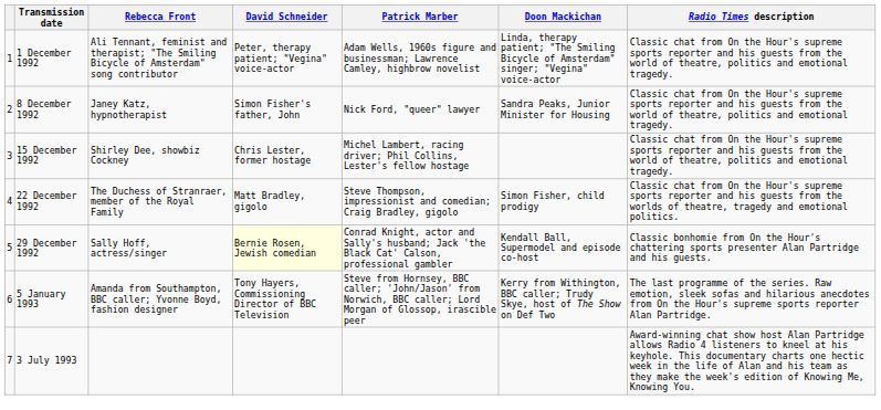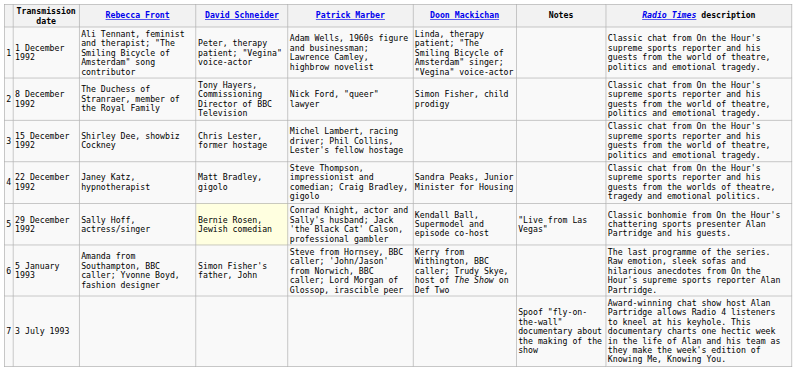+ column: Notes | "Live from Las Vegas" | Spoof "fly-on-the-wall" documentary about the making of the show
8 December 1992 | Rebecca Front: Janey Katz, hypnotherapist -> The Duchess of Stranraer, member of the Royal Family
8 December 1992 | David Schneider: Simon Fisher's father, John -> Tony Hayers, Commissioning Director of BBC Television
8 December 1992 | Doon Mackichan: Sandra Peaks, Junior Minister for Housing -> Simon Fisher, child prodigy
22 December 1992 | Rebecca Front: The Duchess of Stranraer, member of the Royal Family -> Janey Katz, hypnotherapist
22 December 1992 | Doon Mackichan: Simon Fisher, child prodigy -> Sandra Peaks, Junior Minister for Housing
5 January 1993 | David Schneider: Tony Hayers, Commissioning Director of BBC Television -> Simon Fisher's father, John
